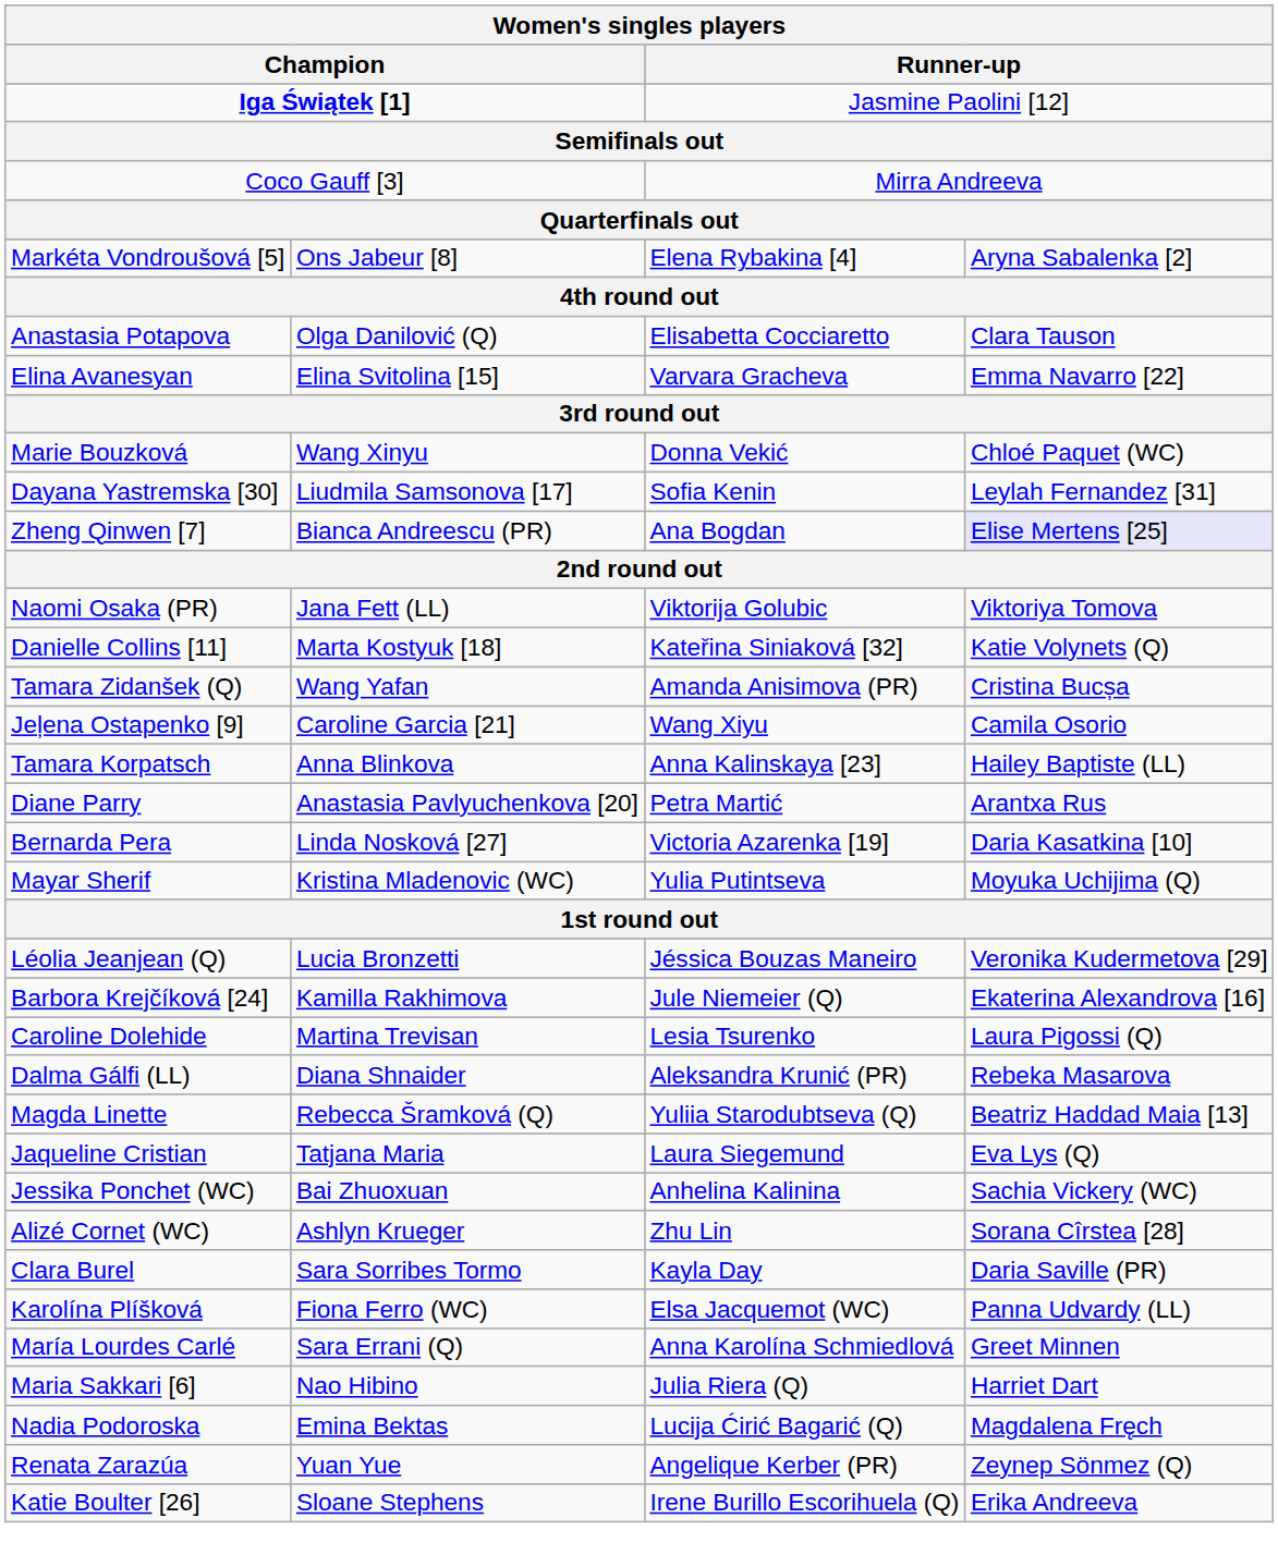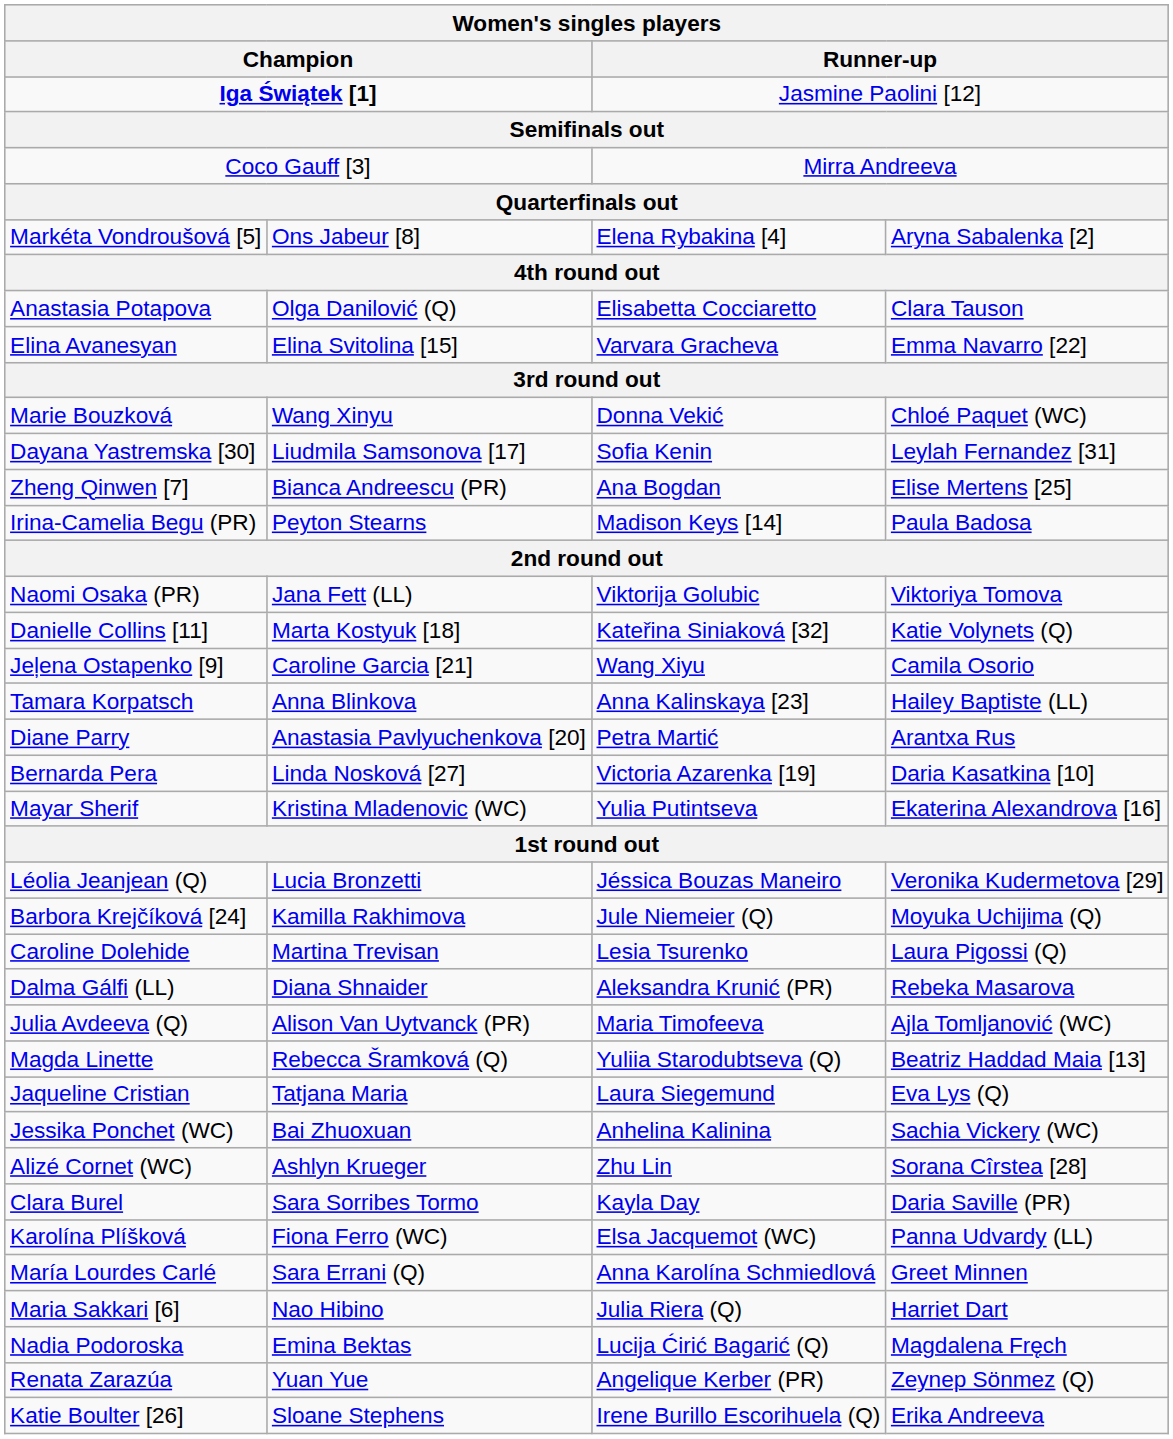Zheng Qinwen [7] | column 4: lavender background -> no background
+ row: Irina-Camelia Begu (PR) | Peyton Stearns | Madison Keys [14] | Paula Badosa
- row: Tamara Zidanšek (Q) | Wang Yafan | Amanda Anisimova (PR) | Cristina Bucșa
Mayar Sherif | column 4: Moyuka Uchijima (Q) -> Ekaterina Alexandrova [16]
Barbora Krejčíková [24] | column 4: Ekaterina Alexandrova [16] -> Moyuka Uchijima (Q)
+ row: Julia Avdeeva (Q) | Alison Van Uytvanck (PR) | Maria Timofeeva | Ajla Tomljanović (WC)
